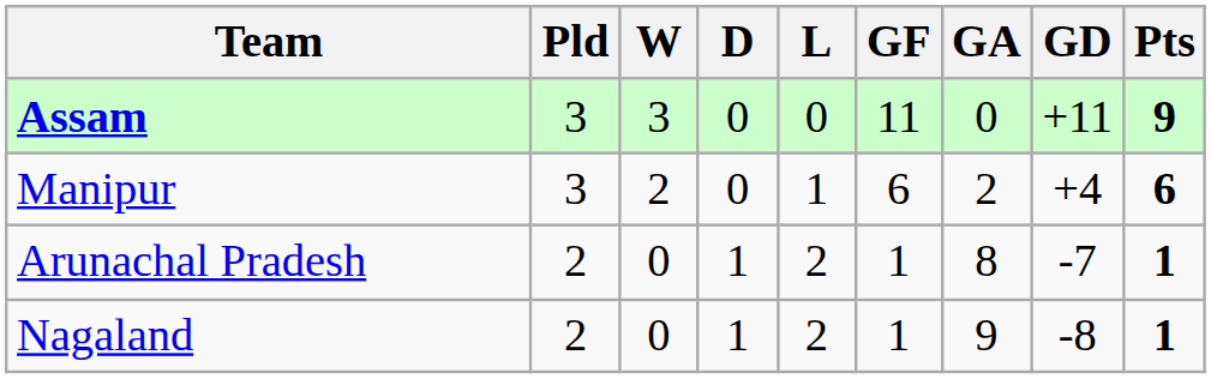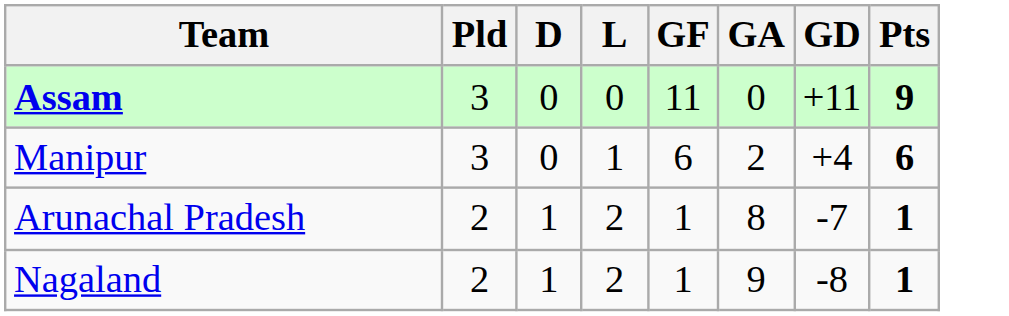- column: W | 3 | 2 | 0 | 0
